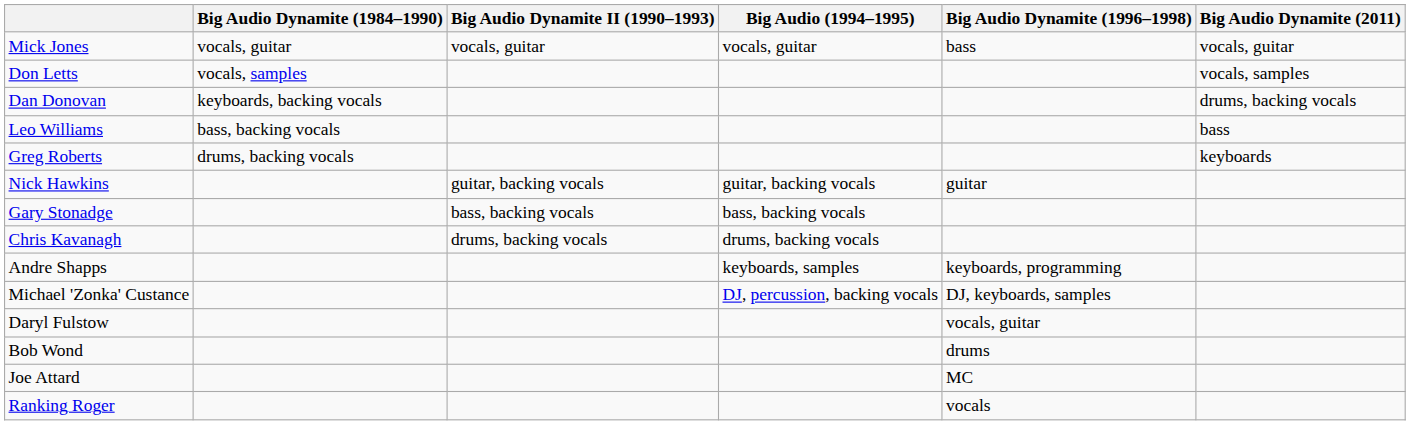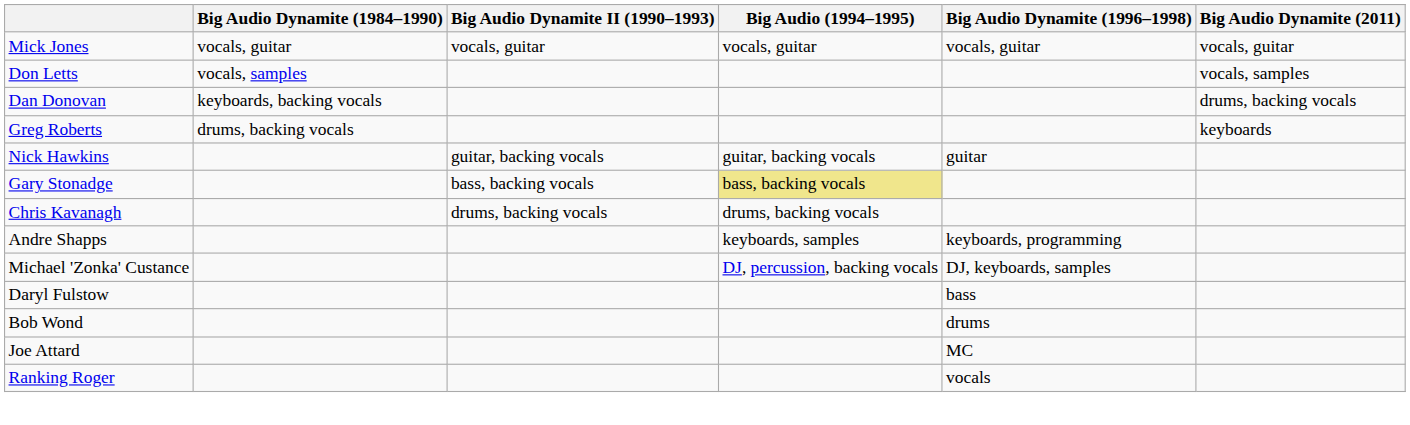Mick Jones | Big Audio Dynamite (1996–1998): bass -> vocals, guitar
- row: Leo Williams | bass, backing vocals | bass
Gary Stonadge | Big Audio (1994–1995): no background -> khaki background
Daryl Fulstow | Big Audio Dynamite (1996–1998): vocals, guitar -> bass
